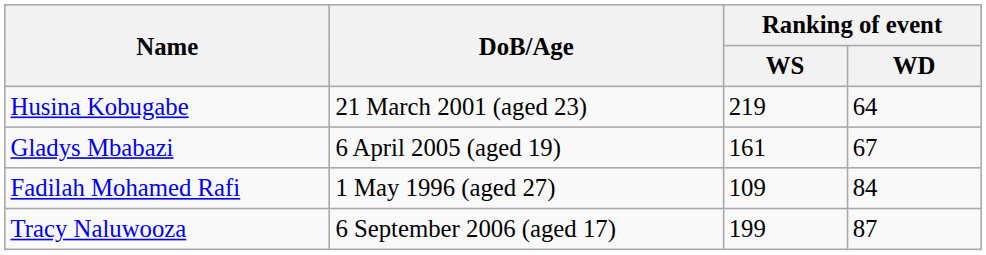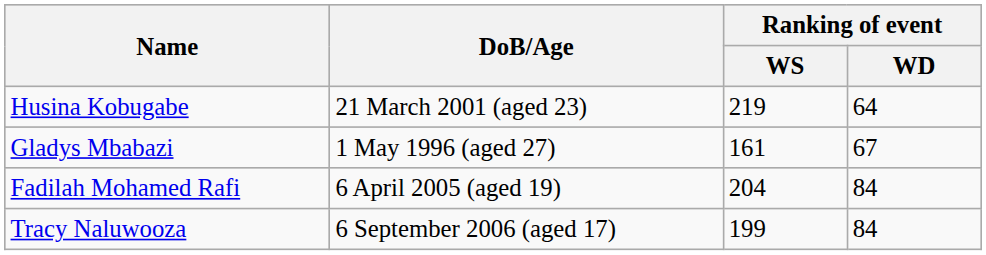Gladys Mbabazi | DoB/Age: 6 April 2005 (aged 19) -> 1 May 1996 (aged 27)
Fadilah Mohamed Rafi | DoB/Age: 1 May 1996 (aged 27) -> 6 April 2005 (aged 19)
Fadilah Mohamed Rafi | Ranking of event / WS: 109 -> 204
Tracy Naluwooza | Ranking of event / WD: 87 -> 84
